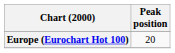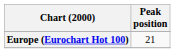Europe (Eurochart Hot 100) | Peak position: 20 -> 21
